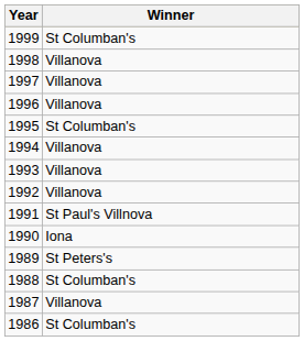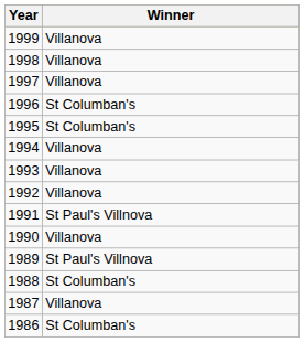1999 | Winner: St Columban's -> Villanova
1996 | Winner: Villanova -> St Columban's
1990 | Winner: Iona -> Villanova
1989 | Winner: St Peters's -> St Paul's Villnova
